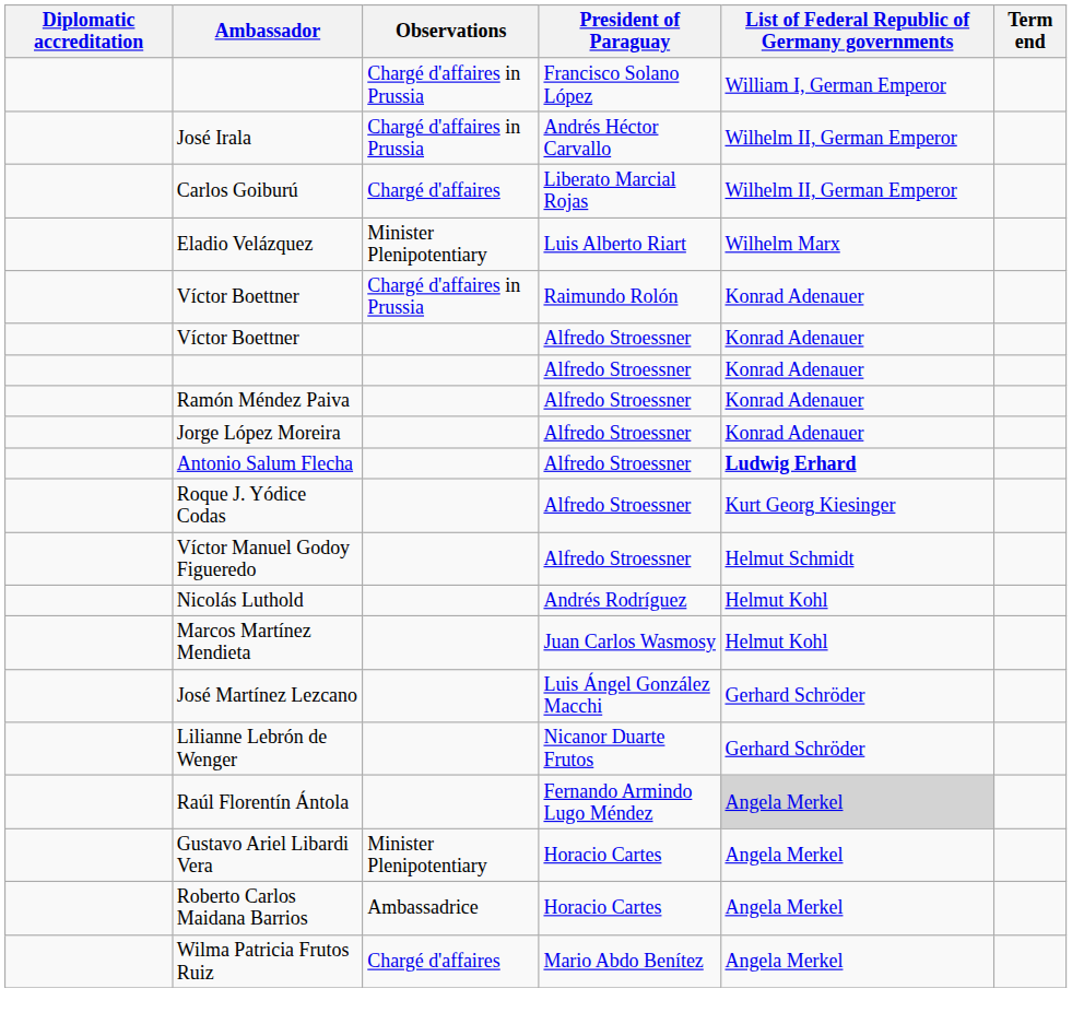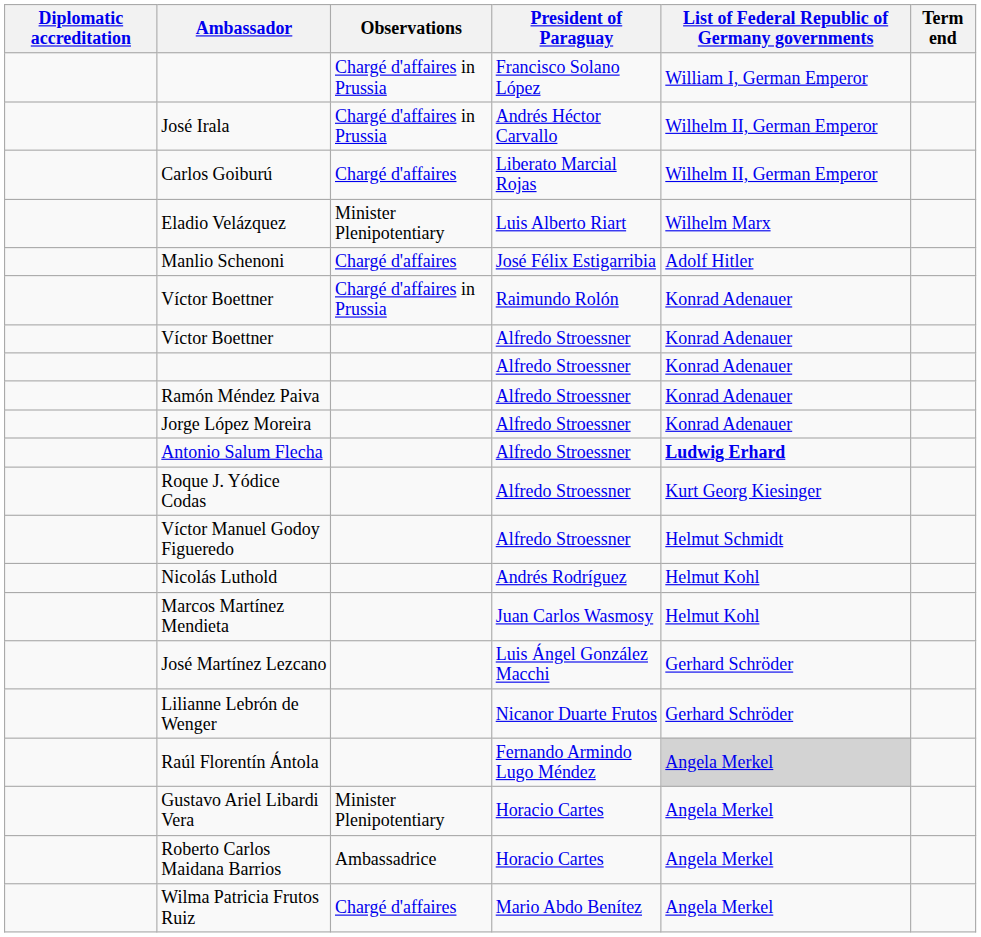+ row: Manlio Schenoni | Chargé d'affaires | José Félix Estigarribia | Adolf Hitler
